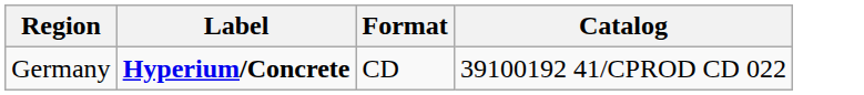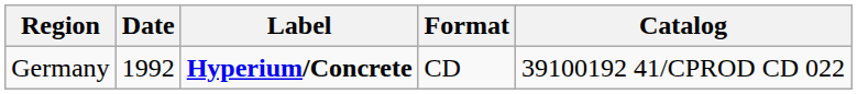+ column: Date | 1992
